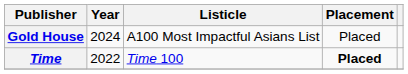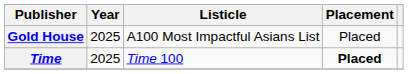Gold House | Year: 2024 -> 2025
Time | Year: 2022 -> 2025
